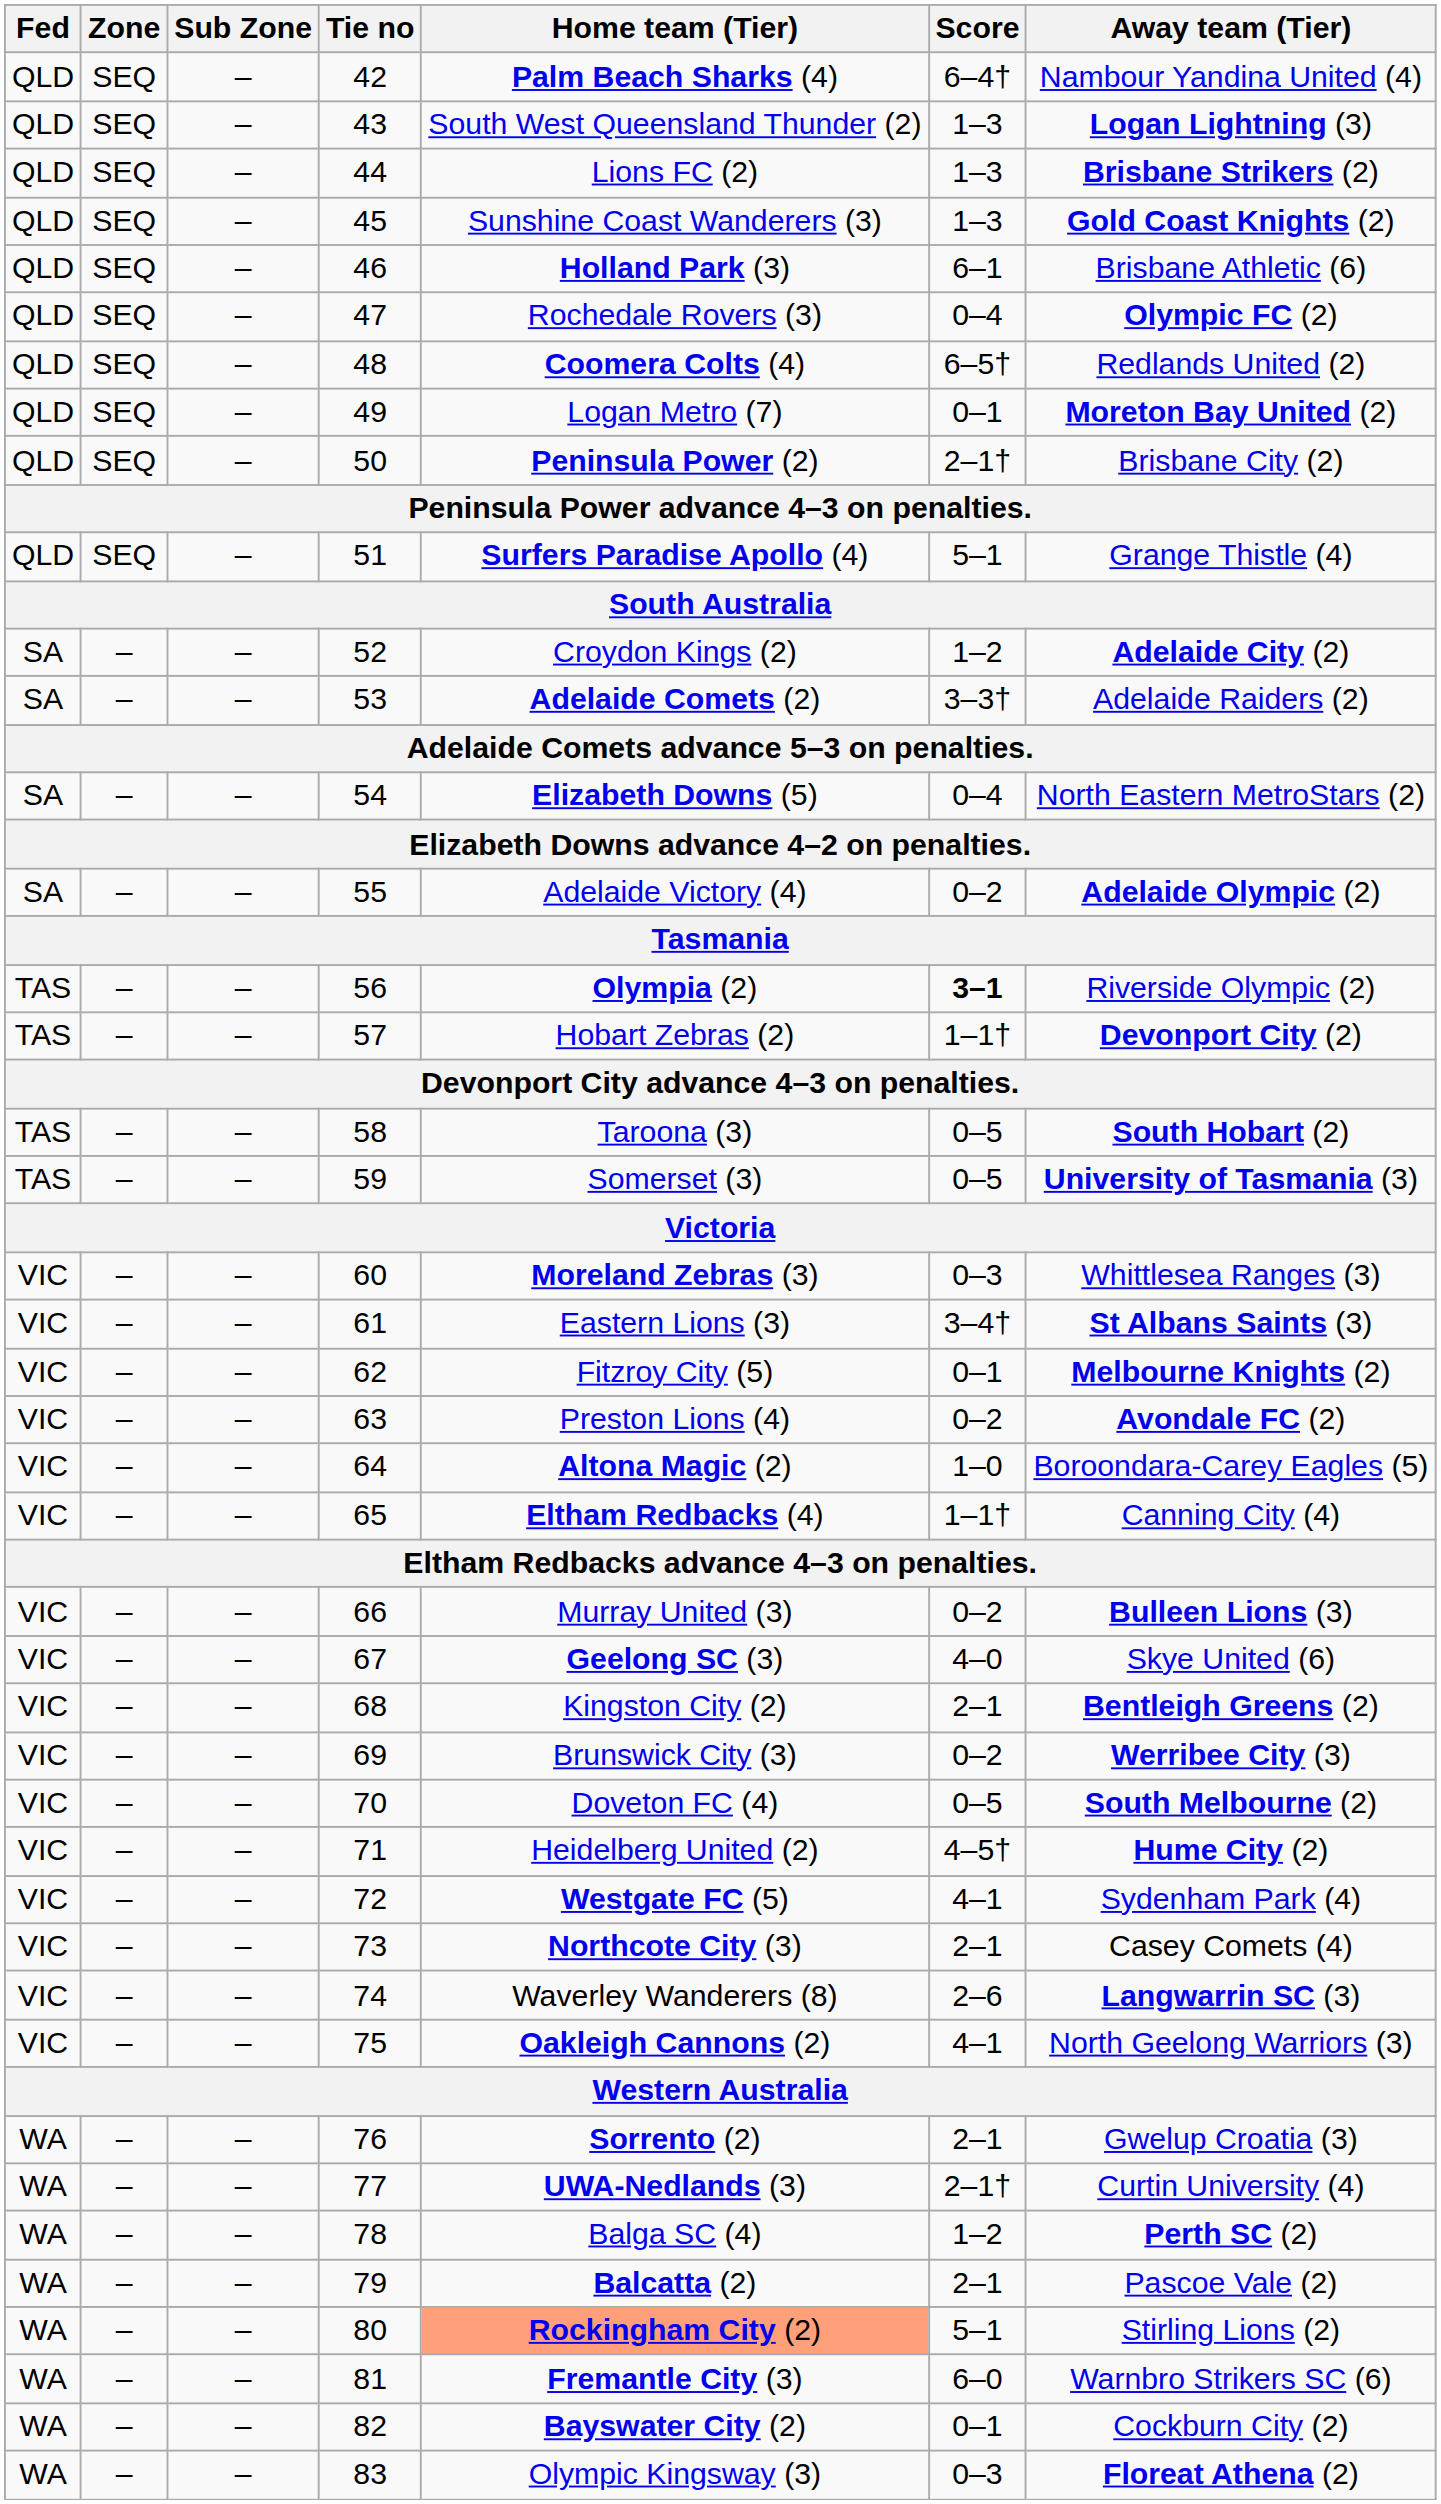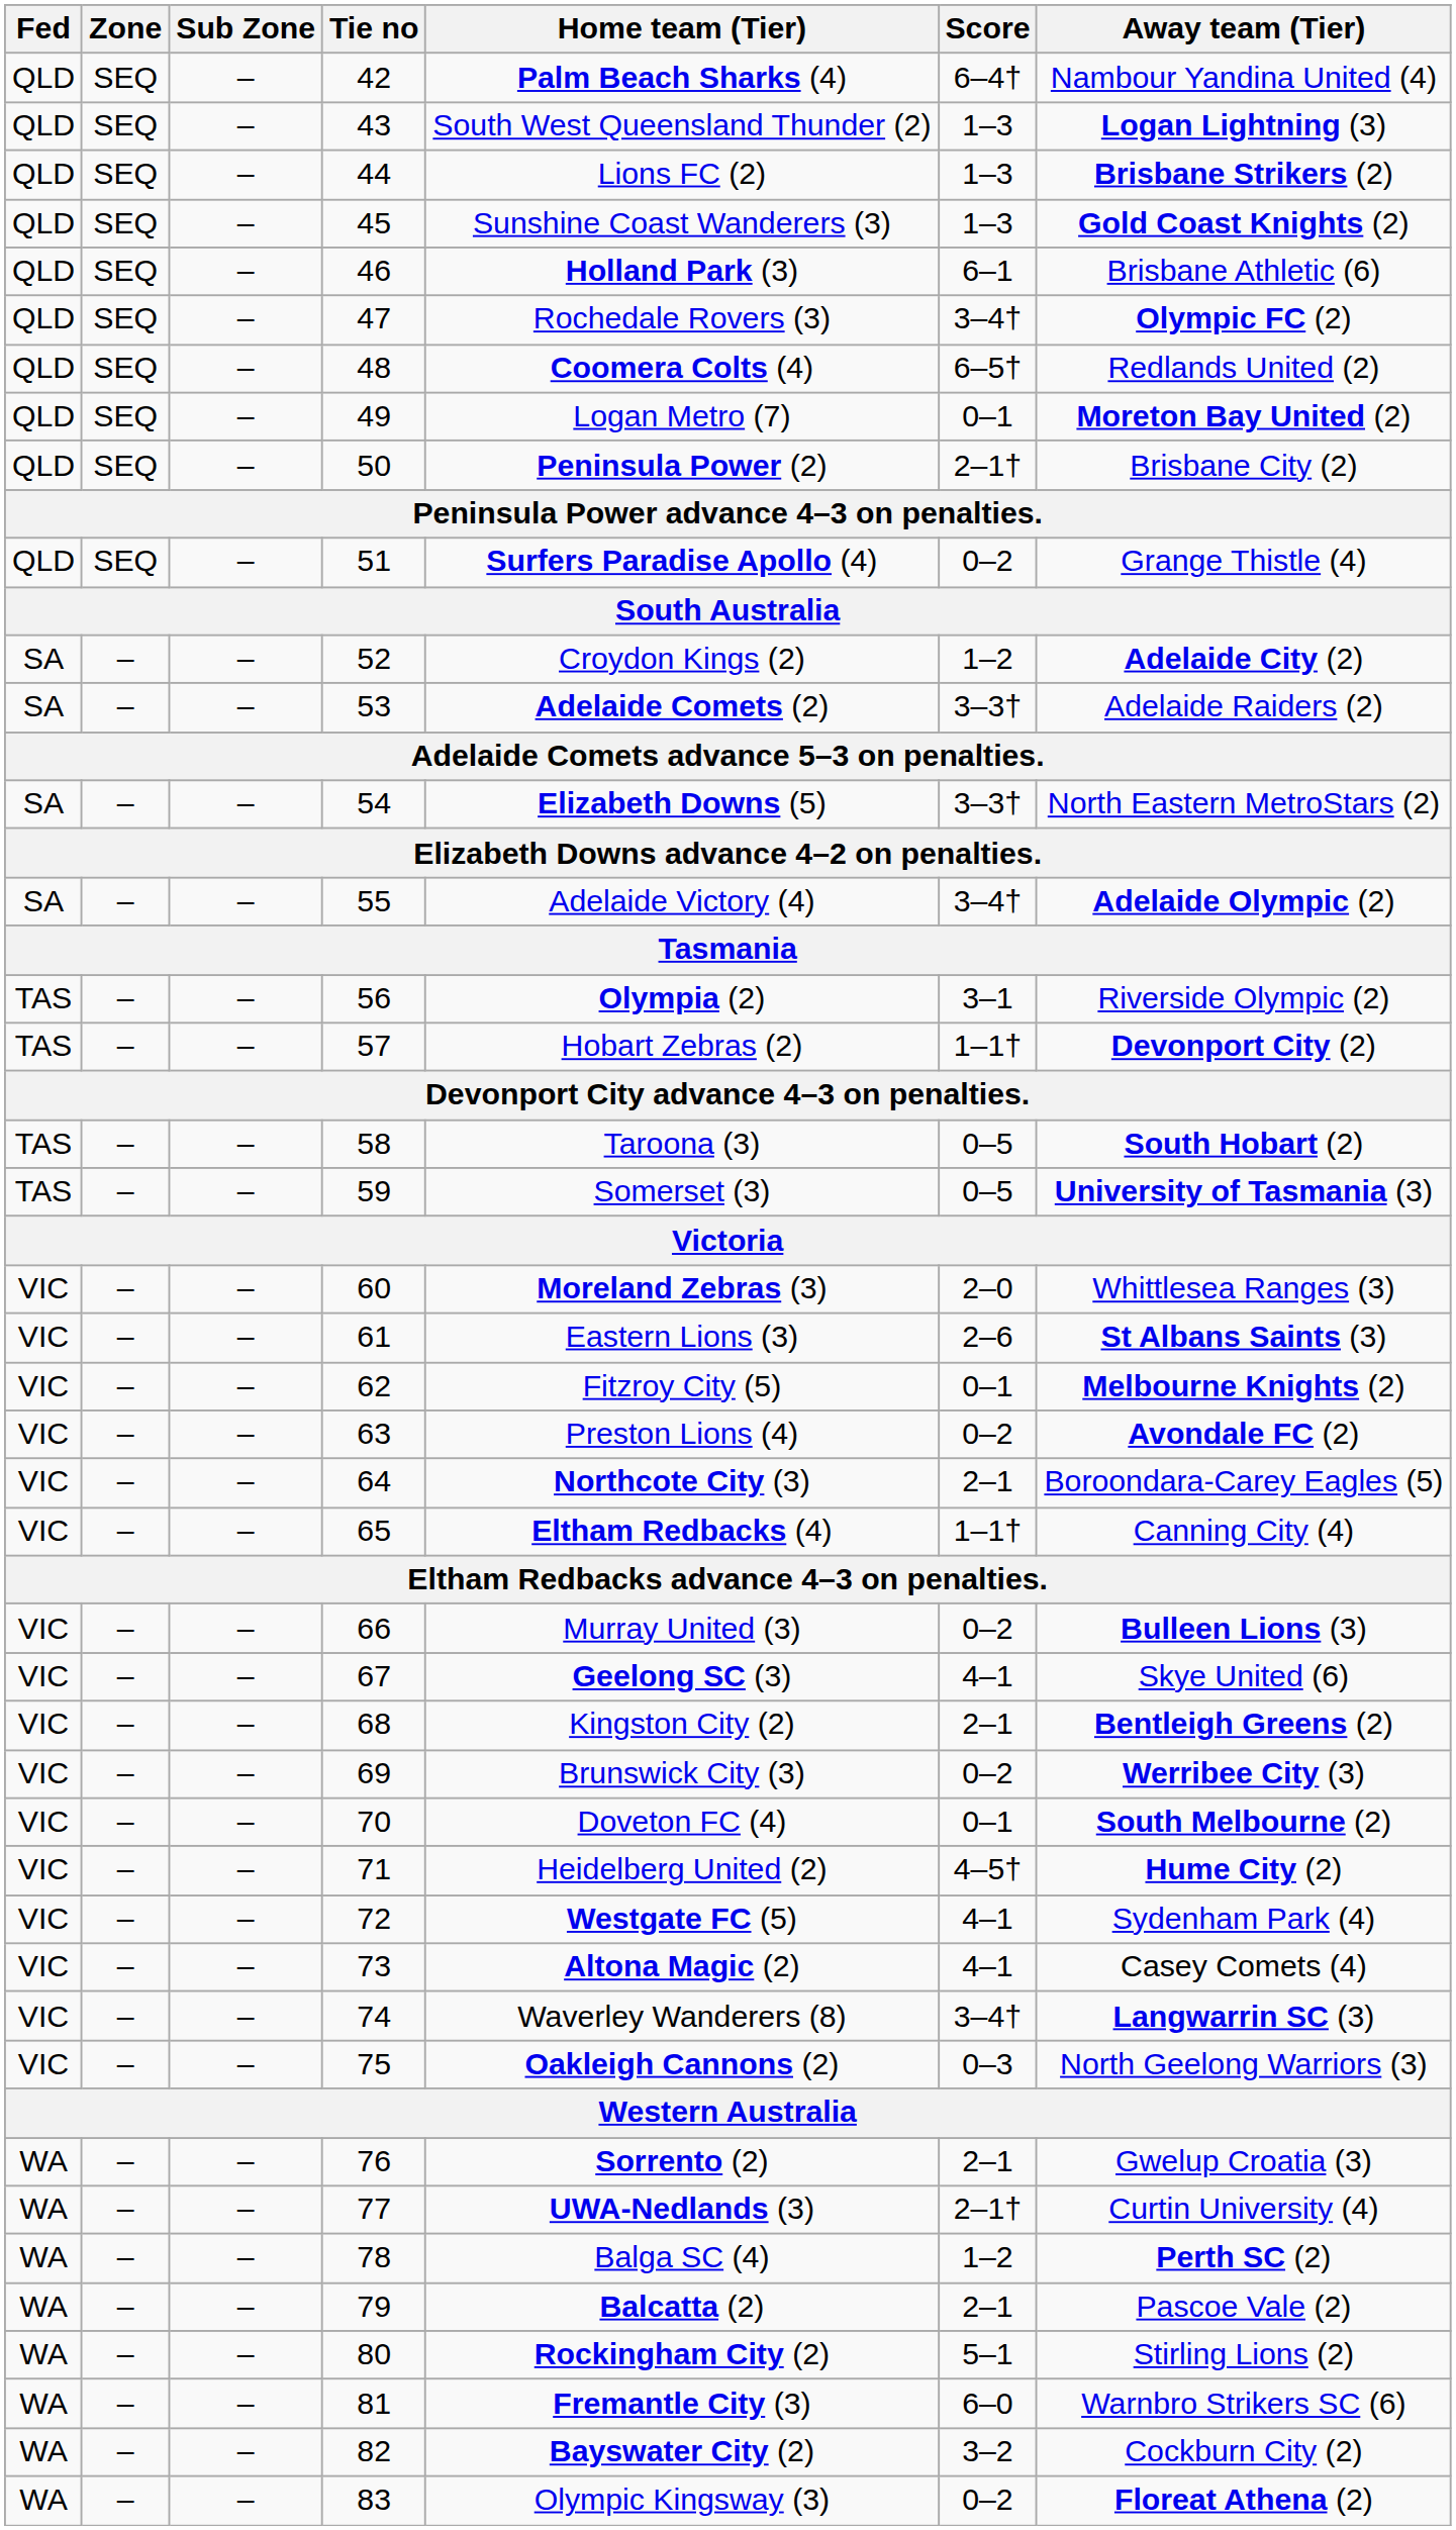47 | Score: 0–4 -> 3–4†
51 | Score: 5–1 -> 0–2
54 | Score: 0–4 -> 3–3†
55 | Score: 0–2 -> 3–4†
56 | Score: bold -> normal
60 | Score: 0–3 -> 2–0
61 | Score: 3–4† -> 2–6
64 | Home team (Tier): Altona Magic (2) -> Northcote City (3)
64 | Score: 1–0 -> 2–1
67 | Score: 4–0 -> 4–1
70 | Score: 0–5 -> 0–1
73 | Home team (Tier): Northcote City (3) -> Altona Magic (2)
73 | Score: 2–1 -> 4–1
74 | Score: 2–6 -> 3–4†
75 | Score: 4–1 -> 0–3
80 | Home team (Tier): lightsalmon background -> no background
82 | Score: 0–1 -> 3–2
83 | Score: 0–3 -> 0–2
